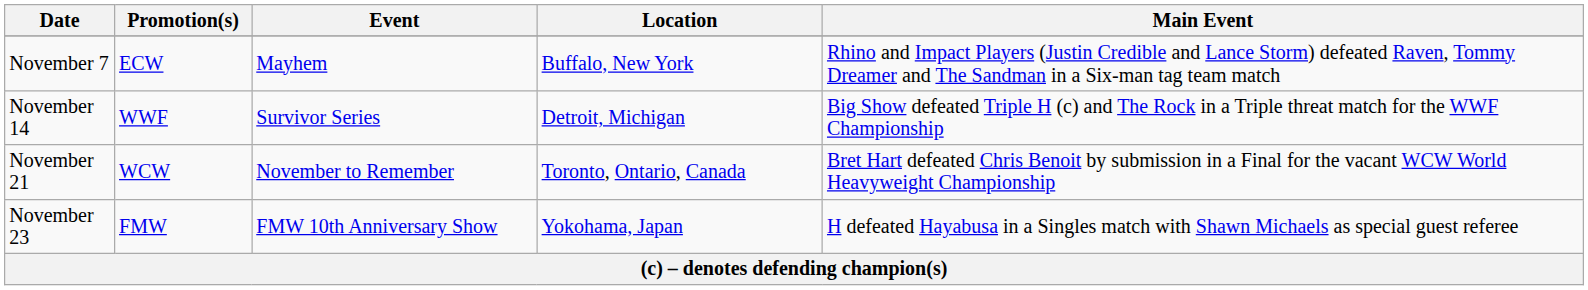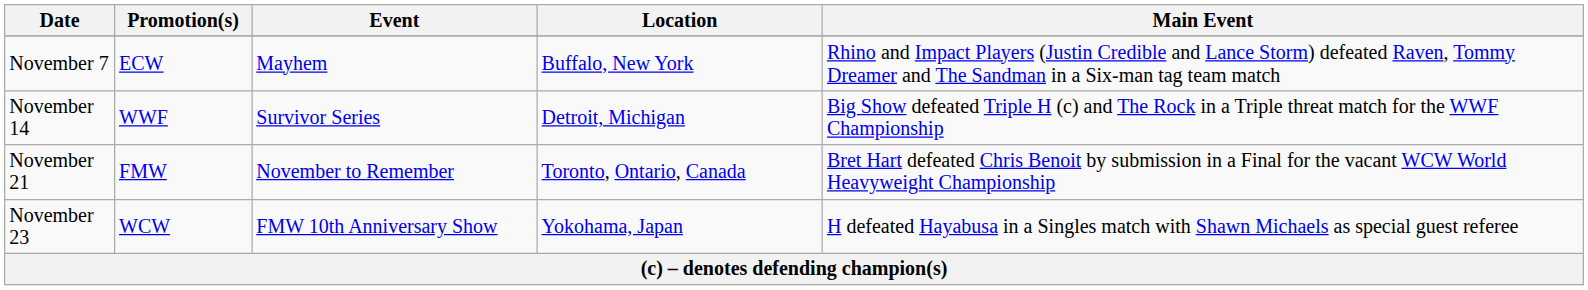November 21 | Promotion(s): WCW -> FMW
November 23 | Promotion(s): FMW -> WCW
